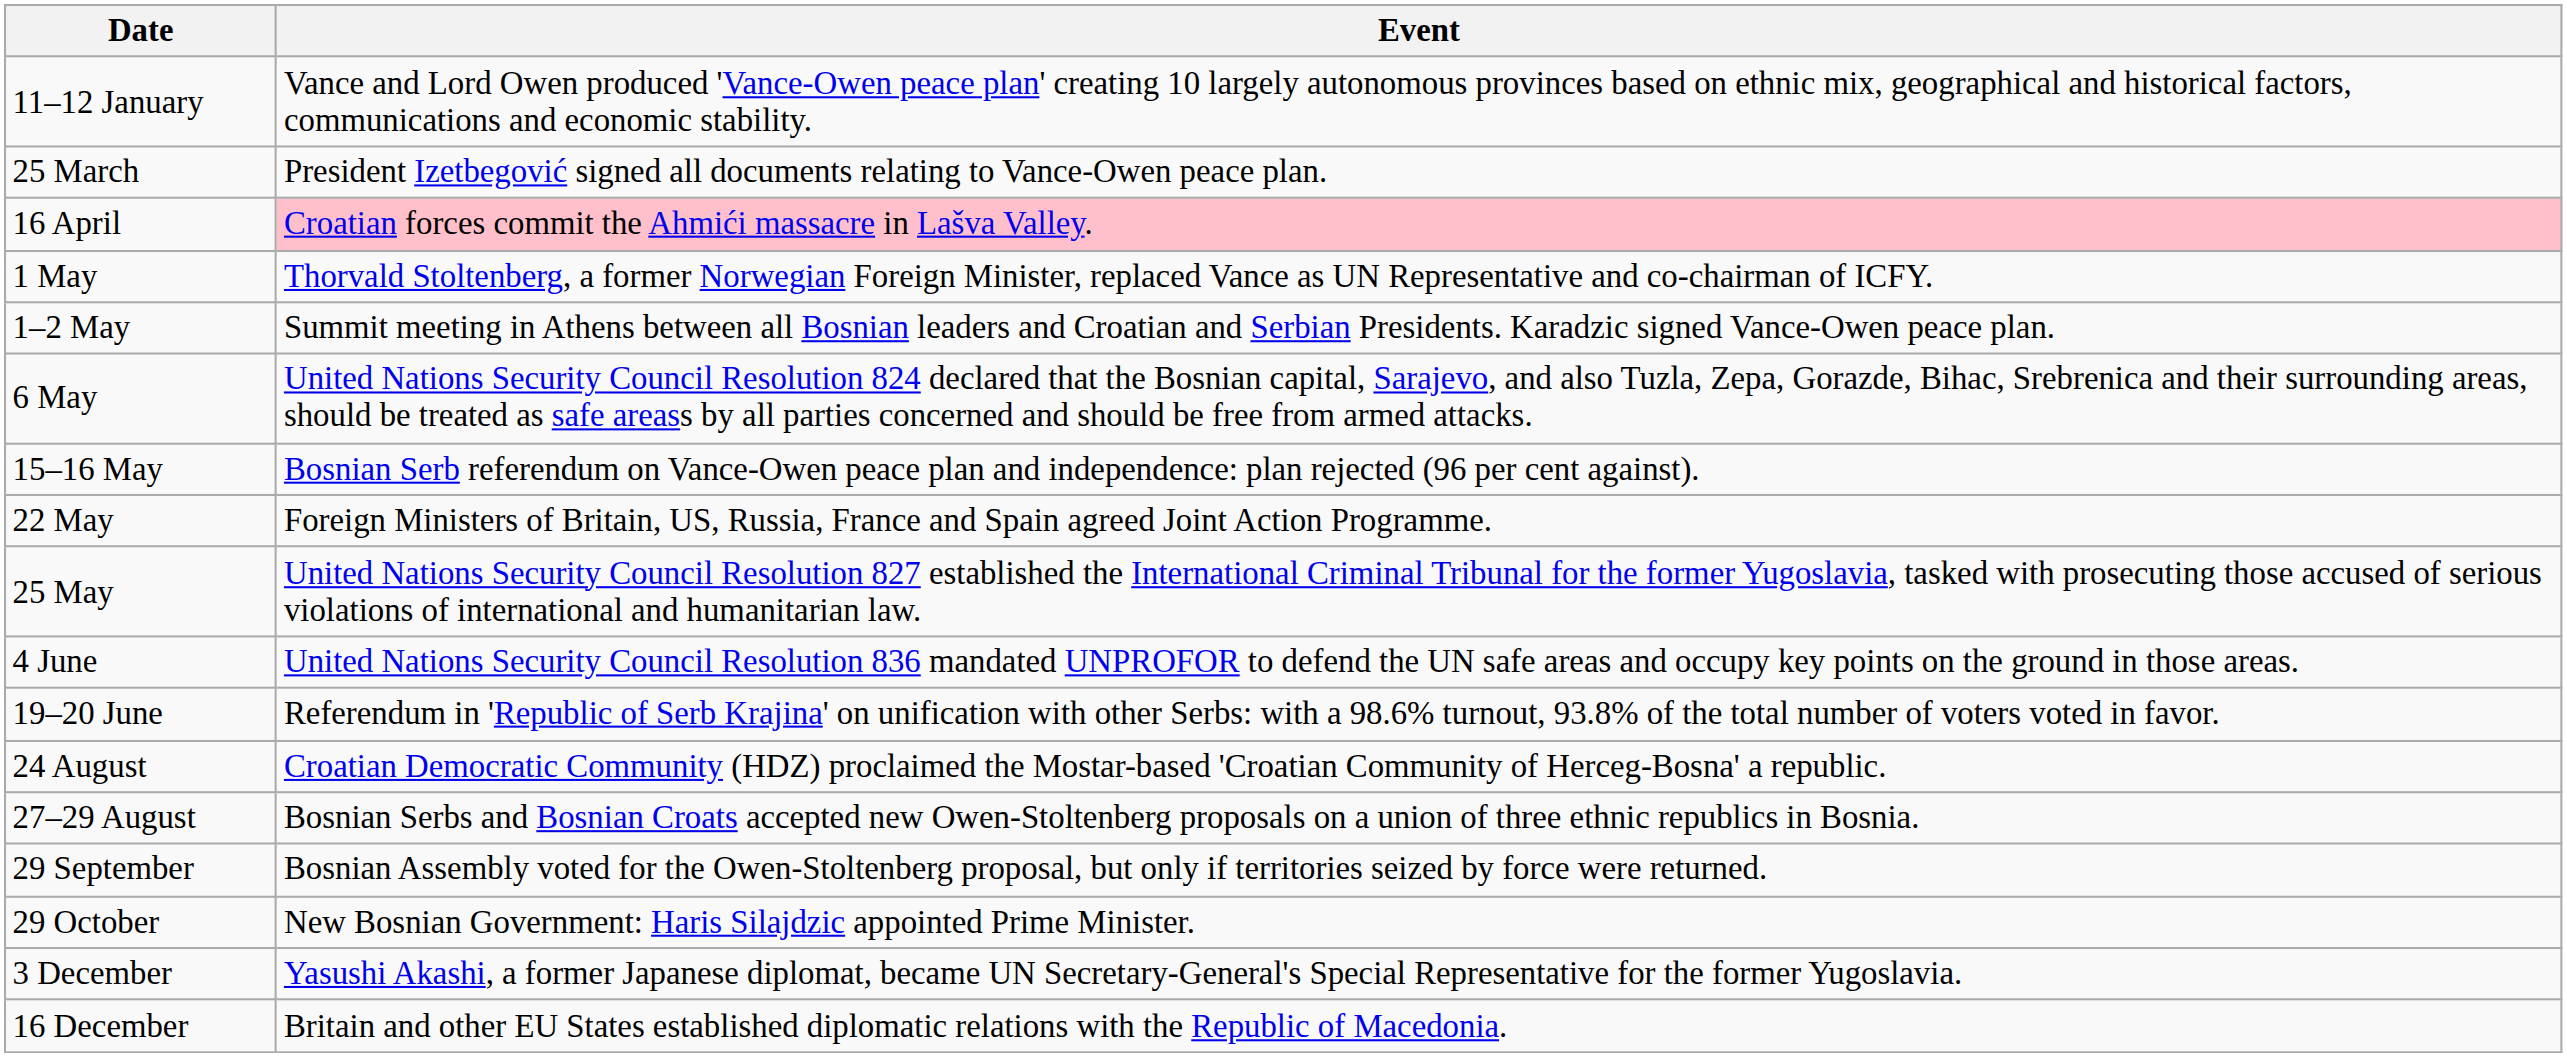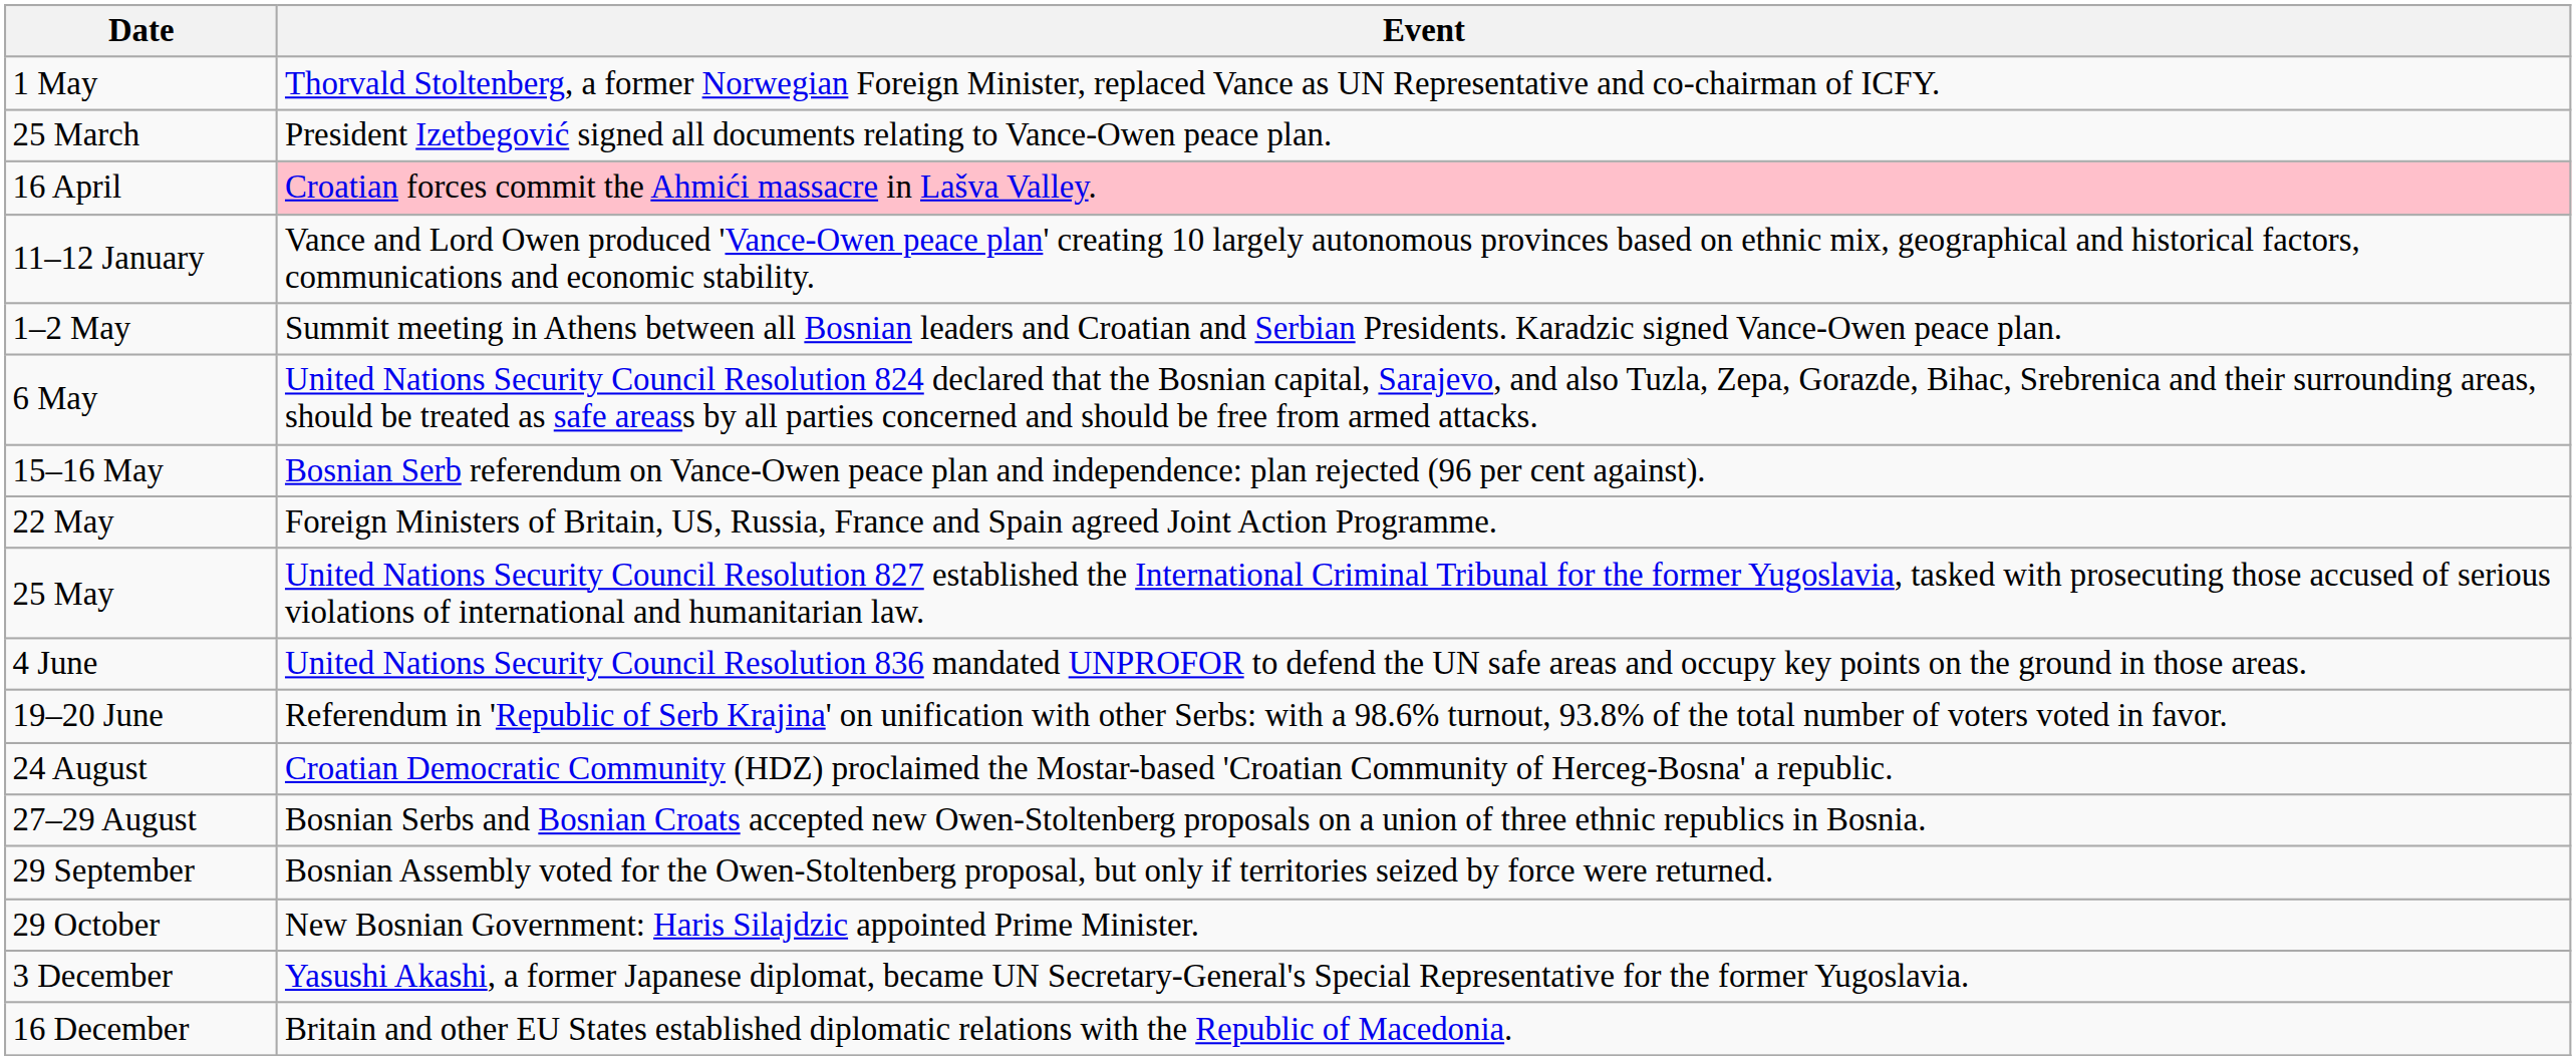rows swapped: 11–12 January <-> 1 May
